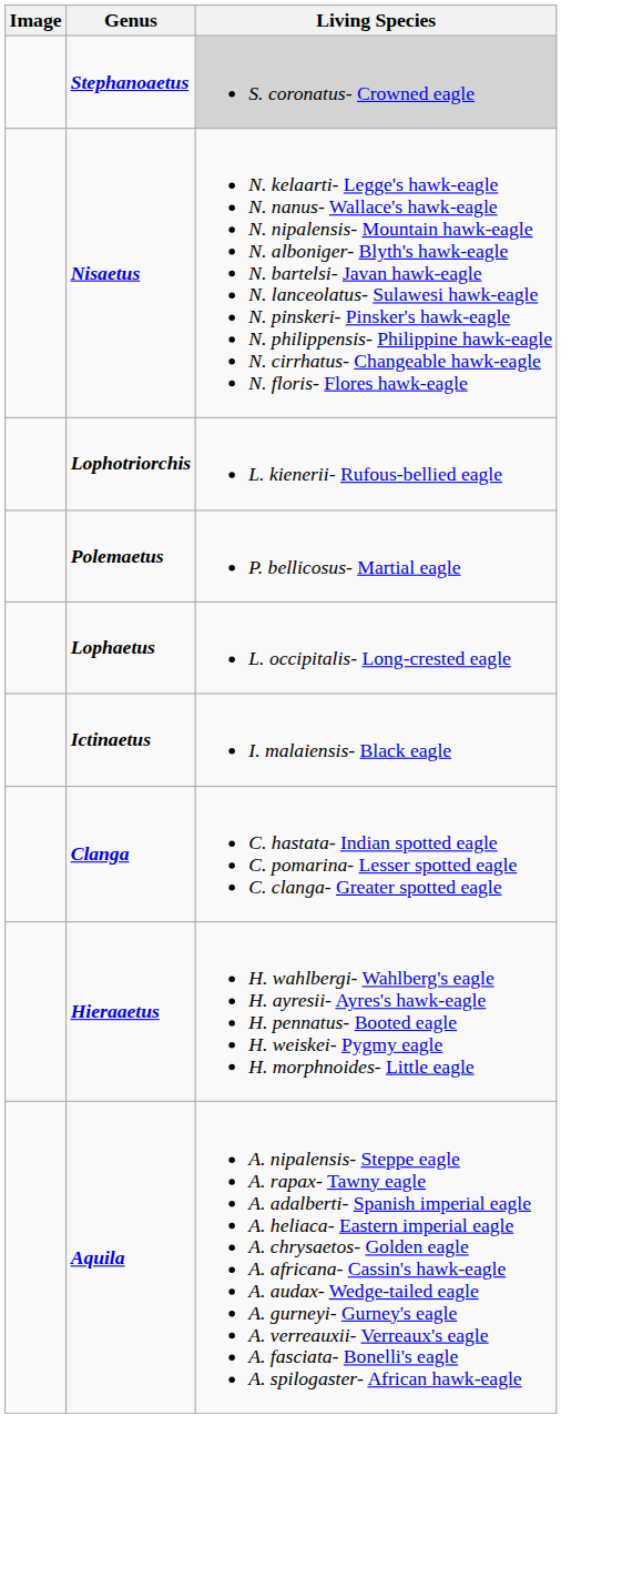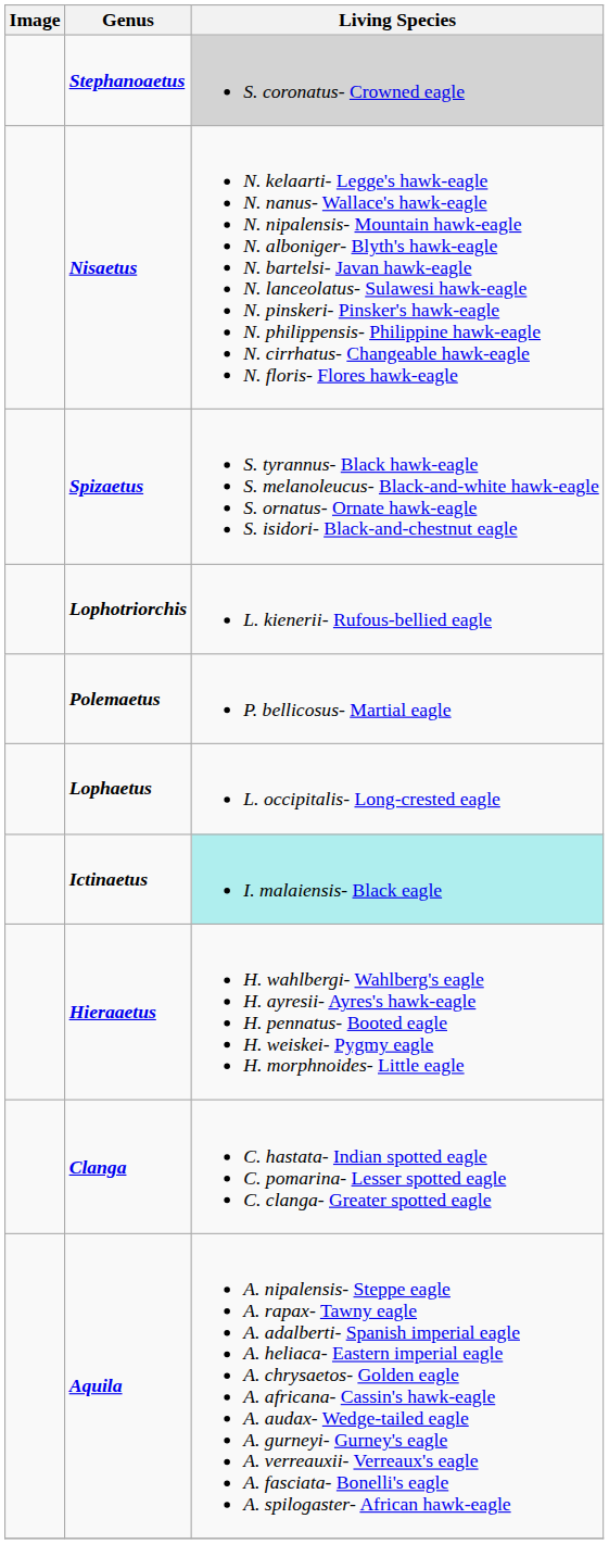+ row: Spizaetus | S. tyrannus- Black hawk-eagle S. melanoleucus- Black-and-white hawk-eagle S. ornatus- Ornate hawk-eagle S. isidori- Black-and-chestnut eagle
Ictinaetus | Living Species: no background -> paleturquoise background
rows swapped: Clanga <-> Hieraaetus
